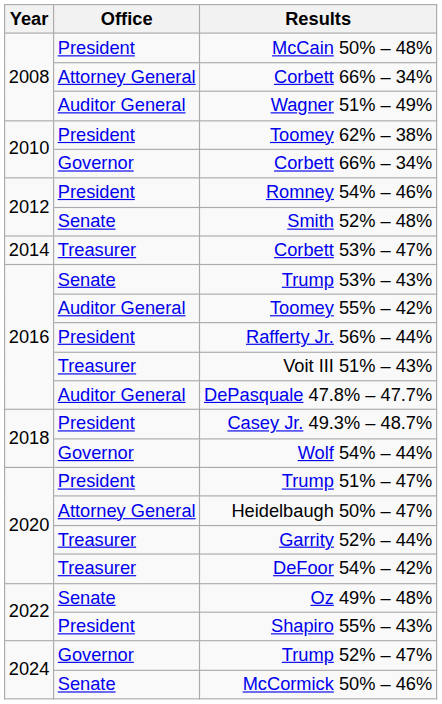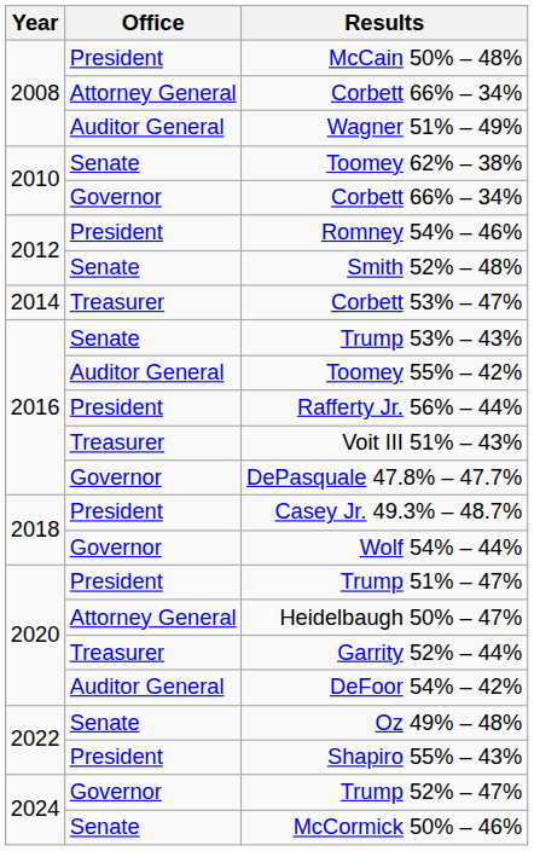Toomey 62% – 38% | Office: President -> Senate
DePasquale 47.8% – 47.7% | Office: Auditor General -> Governor
DeFoor 54% – 42% | Office: Treasurer -> Auditor General
